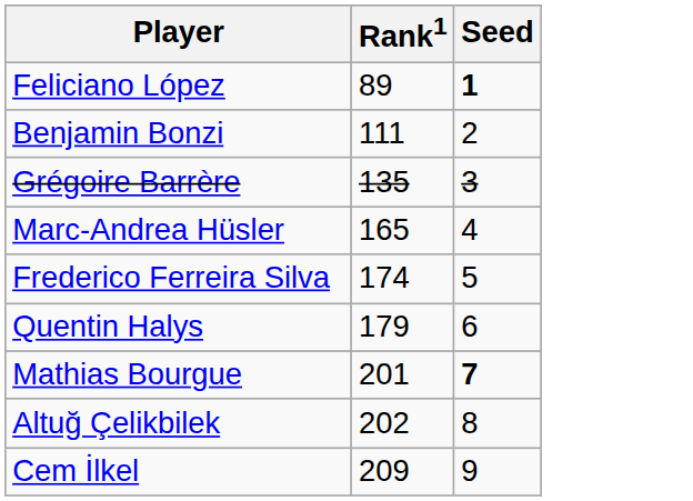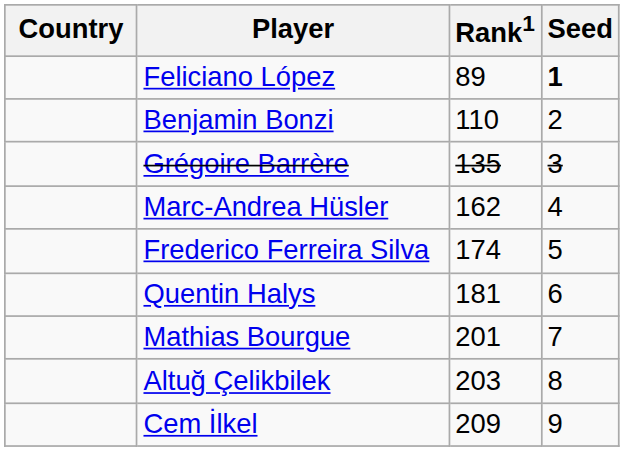+ column: Country
Benjamin Bonzi | Rank1: 111 -> 110
Marc-Andrea Hüsler | Rank1: 165 -> 162
Quentin Halys | Rank1: 179 -> 181
Mathias Bourgue | Seed: bold -> normal
Altuğ Çelikbilek | Rank1: 202 -> 203
